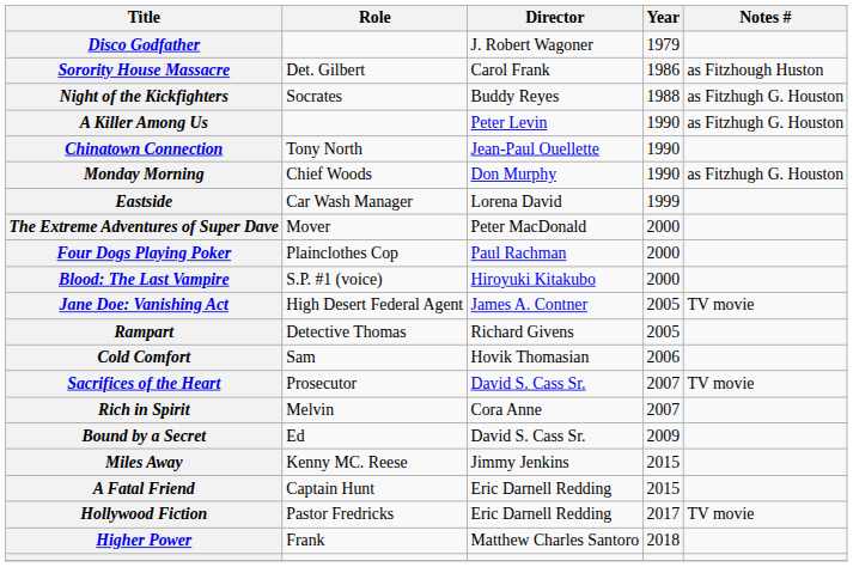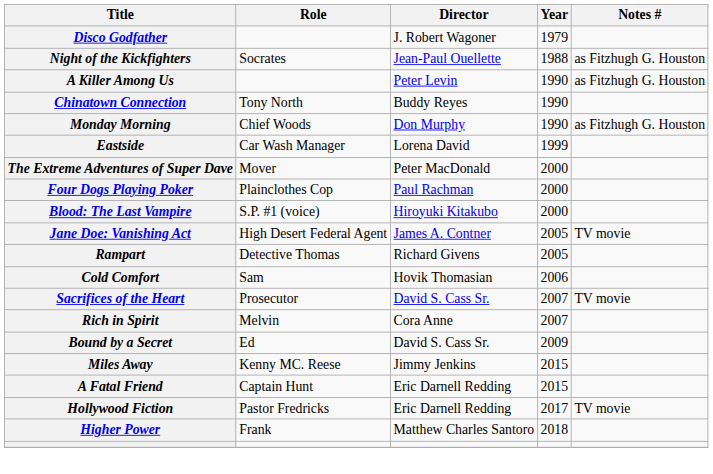- row: Sorority House Massacre | Det. Gilbert | Carol Frank | 1986 | as Fitzhough Huston
Night of the Kickfighters | Director: Buddy Reyes -> Jean-Paul Ouellette
Chinatown Connection | Director: Jean-Paul Ouellette -> Buddy Reyes
